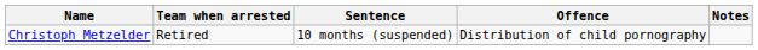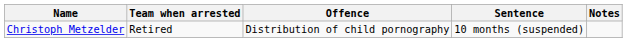columns swapped: Offence <-> Sentence
